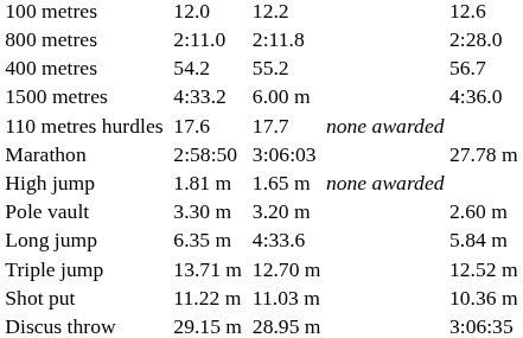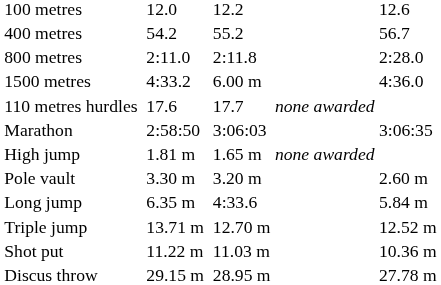rows swapped: 400 metres <-> 800 metres
Marathon | column 7: 27.78 m -> 3:06:35
Discus throw | column 7: 3:06:35 -> 27.78 m
